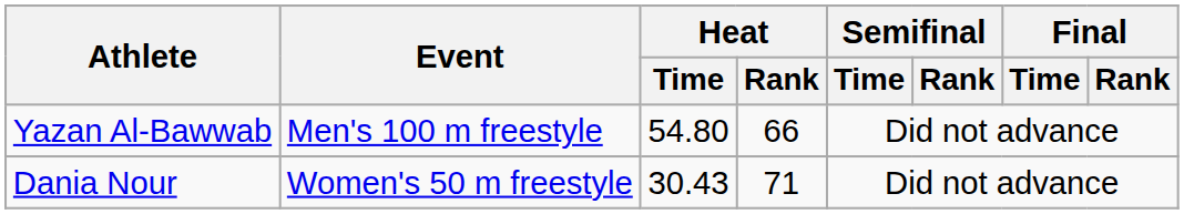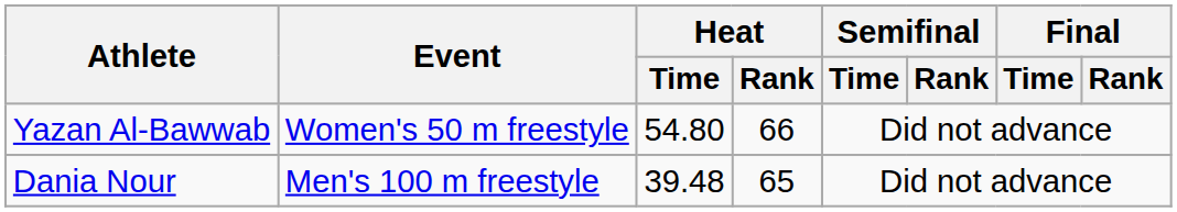Yazan Al-Bawwab | Event: Men's 100 m freestyle -> Women's 50 m freestyle
Dania Nour | Event: Women's 50 m freestyle -> Men's 100 m freestyle
Dania Nour | Heat / Time: 30.43 -> 39.48
Dania Nour | Heat / Rank: 71 -> 65
